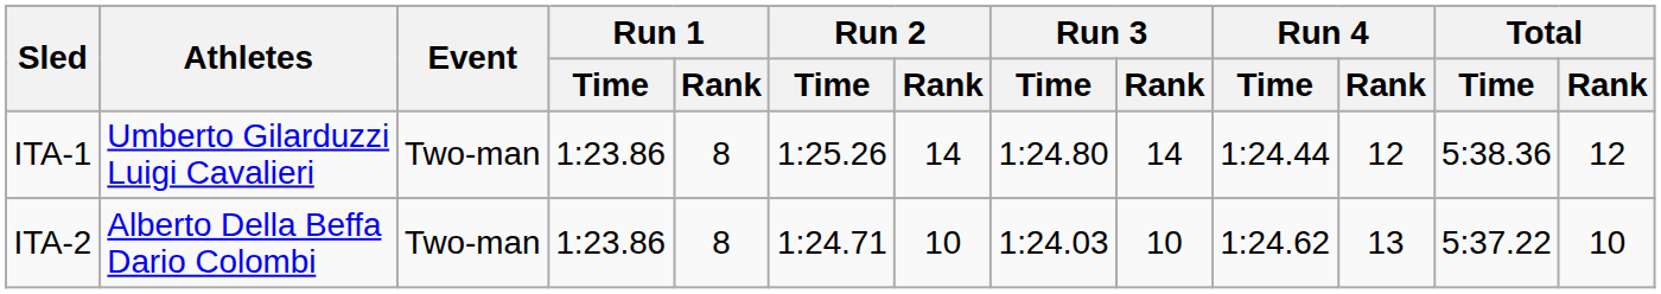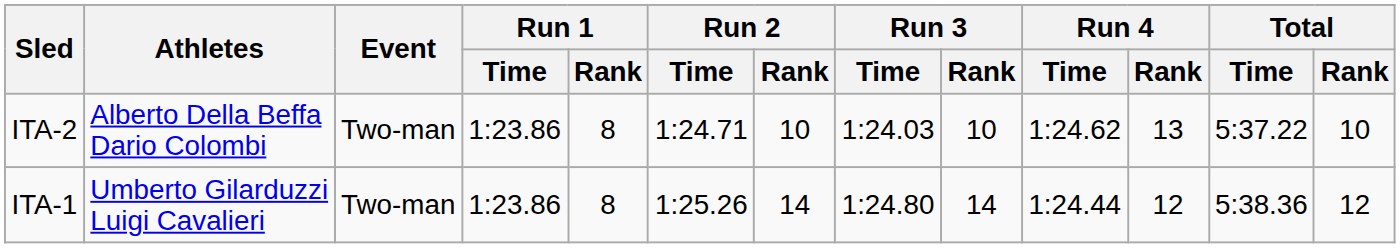rows swapped: ITA-1 <-> ITA-2
